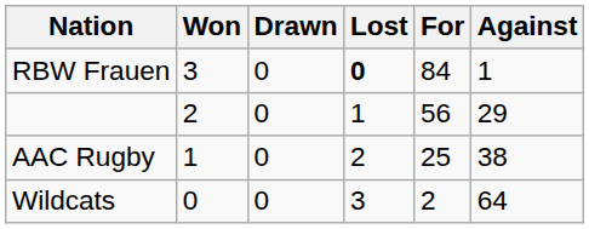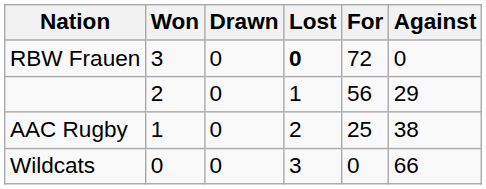RBW Frauen | For: 84 -> 72
RBW Frauen | Against: 1 -> 0
Wildcats | For: 2 -> 0
Wildcats | Against: 64 -> 66
